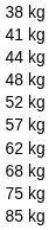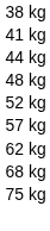- row: 85 kg
